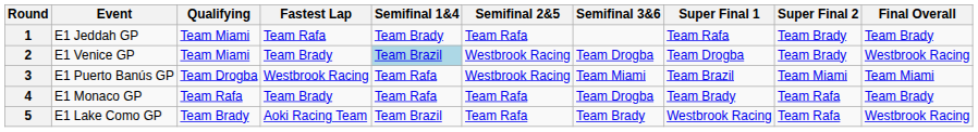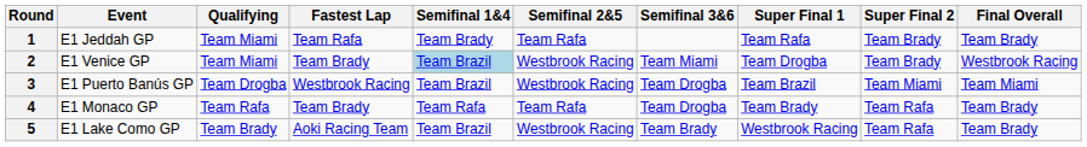2 | Semifinal 3&6: Team Drogba -> Team Miami
3 | Semifinal 1&4: Team Rafa -> Team Brazil
3 | Semifinal 3&6: Team Miami -> Team Drogba
5 | Semifinal 2&5: Team Rafa -> Westbrook Racing
5 | Final Overall: Westbrook Racing -> Team Brady
